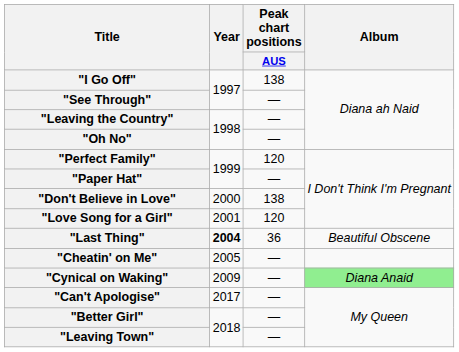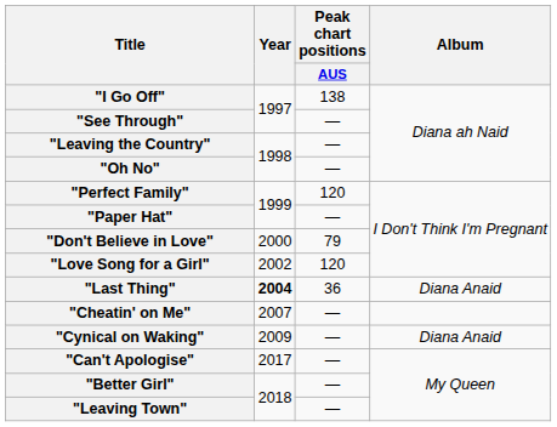"Don't Believe in Love" | Peak chart positions / AUS: 138 -> 79
"Love Song for a Girl" | Year: 2001 -> 2002
"Last Thing" | Album: Beautiful Obscene -> Diana Anaid
"Cheatin' on Me" | Year: 2005 -> 2007
"Cynical on Waking" | Album: lightgreen background -> no background
